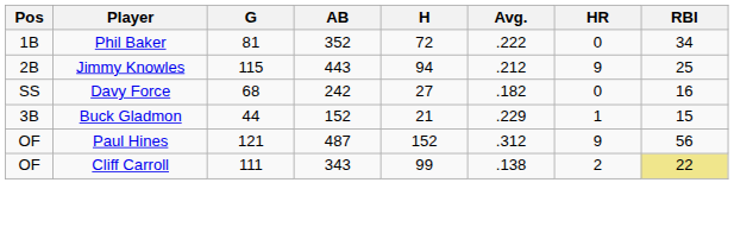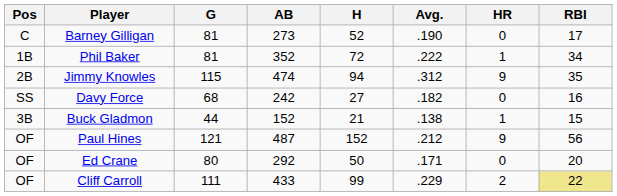+ row: C | Barney Gilligan | 81 | 273 | 52 | .190 | 0 | 17
Phil Baker | HR: 0 -> 1
Jimmy Knowles | AB: 443 -> 474
Jimmy Knowles | Avg.: .212 -> .312
Jimmy Knowles | RBI: 25 -> 35
Buck Gladmon | Avg.: .229 -> .138
Paul Hines | Avg.: .312 -> .212
+ row: OF | Ed Crane | 80 | 292 | 50 | .171 | 0 | 20
Cliff Carroll | AB: 343 -> 433
Cliff Carroll | Avg.: .138 -> .229
